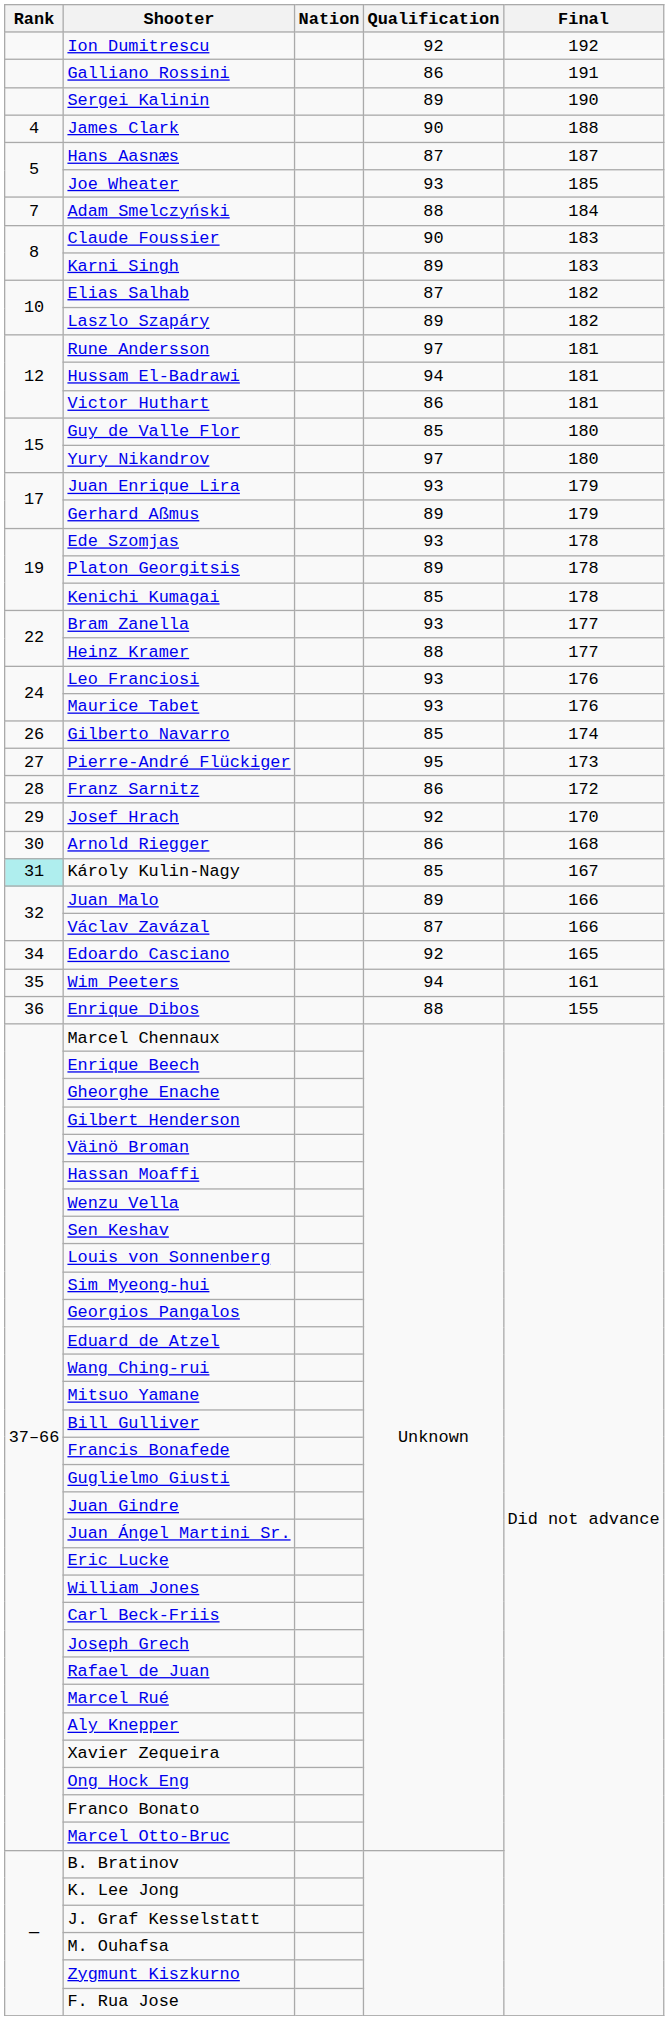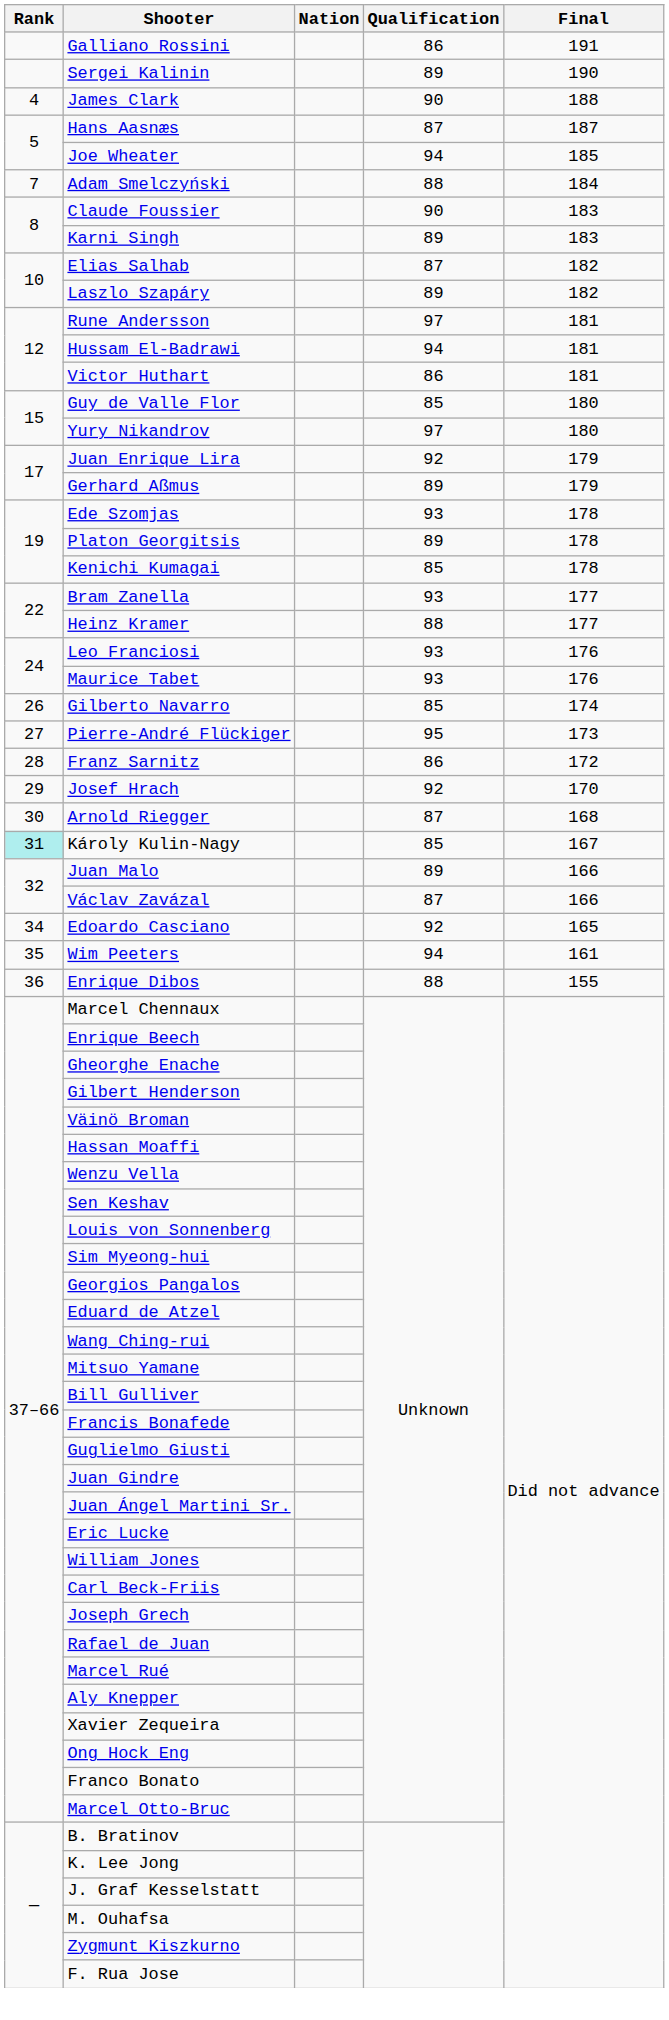- row: Ion Dumitrescu | 92 | 192
Joe Wheater | Qualification: 93 -> 94
Juan Enrique Lira | Qualification: 93 -> 92
Arnold Riegger | Qualification: 86 -> 87
